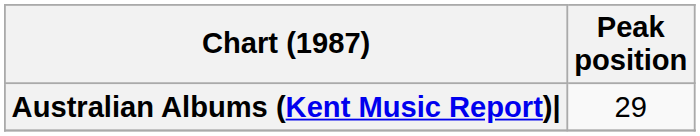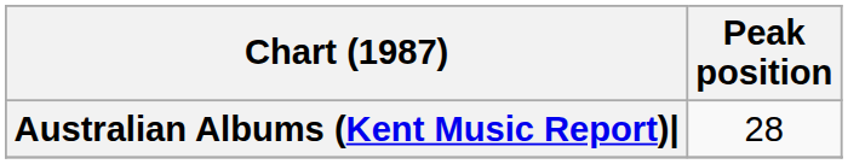Australian Albums (Kent Music Report)| | Peak position: 29 -> 28
